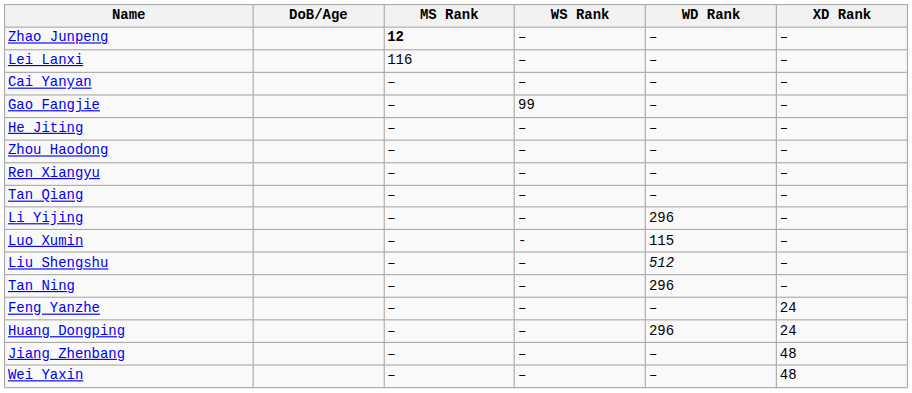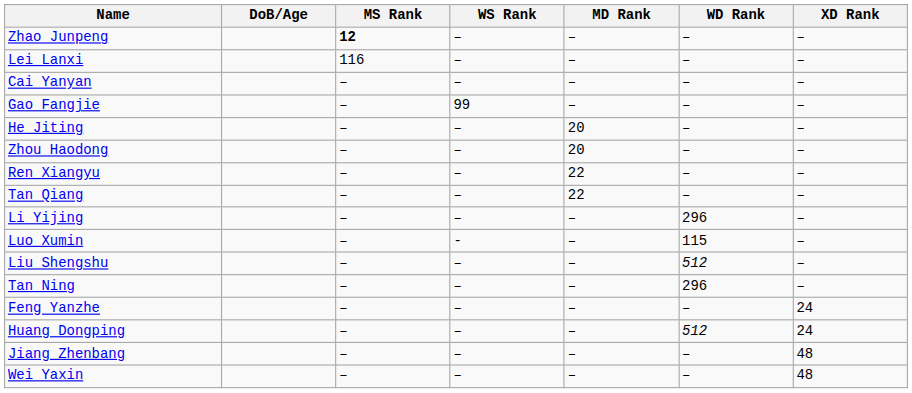+ column: MD Rank | – | – | – | – | 20 | 20 | 22 | 22 | – | – | – | – | – | – | – | –
Huang Dongping | WD Rank: 296 -> 512
